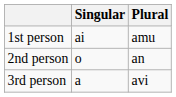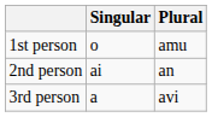1st person | Singular: ai -> o
2nd person | Singular: o -> ai
